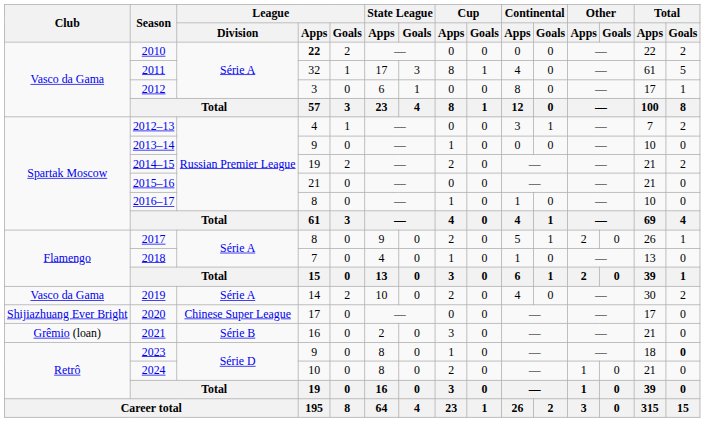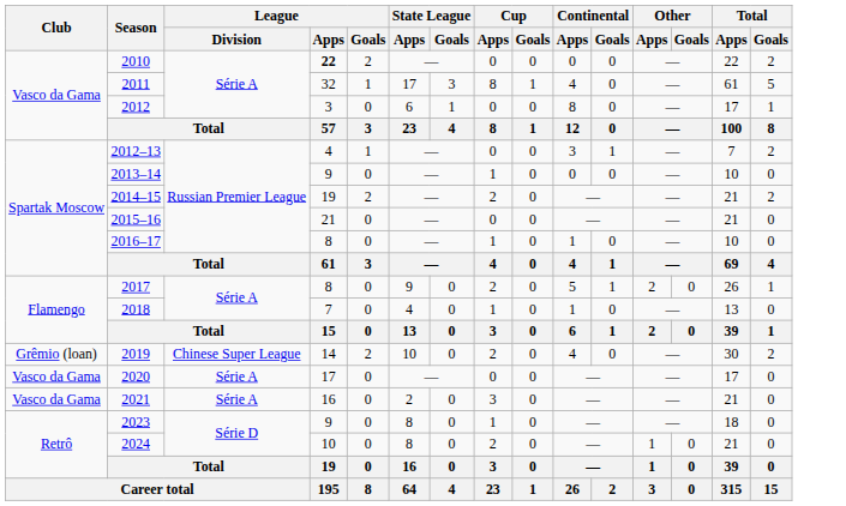2019 | Club: Vasco da Gama -> Grêmio (loan)
2019 | League / Division: Série A -> Chinese Super League
2020 | Club: Shijiazhuang Ever Bright -> Vasco da Gama
2020 | League / Division: Chinese Super League -> Série A
2021 | Club: Grêmio (loan) -> Vasco da Gama
2021 | League / Division: Série B -> Série A
2023 | Total / Goals: bold -> normal
